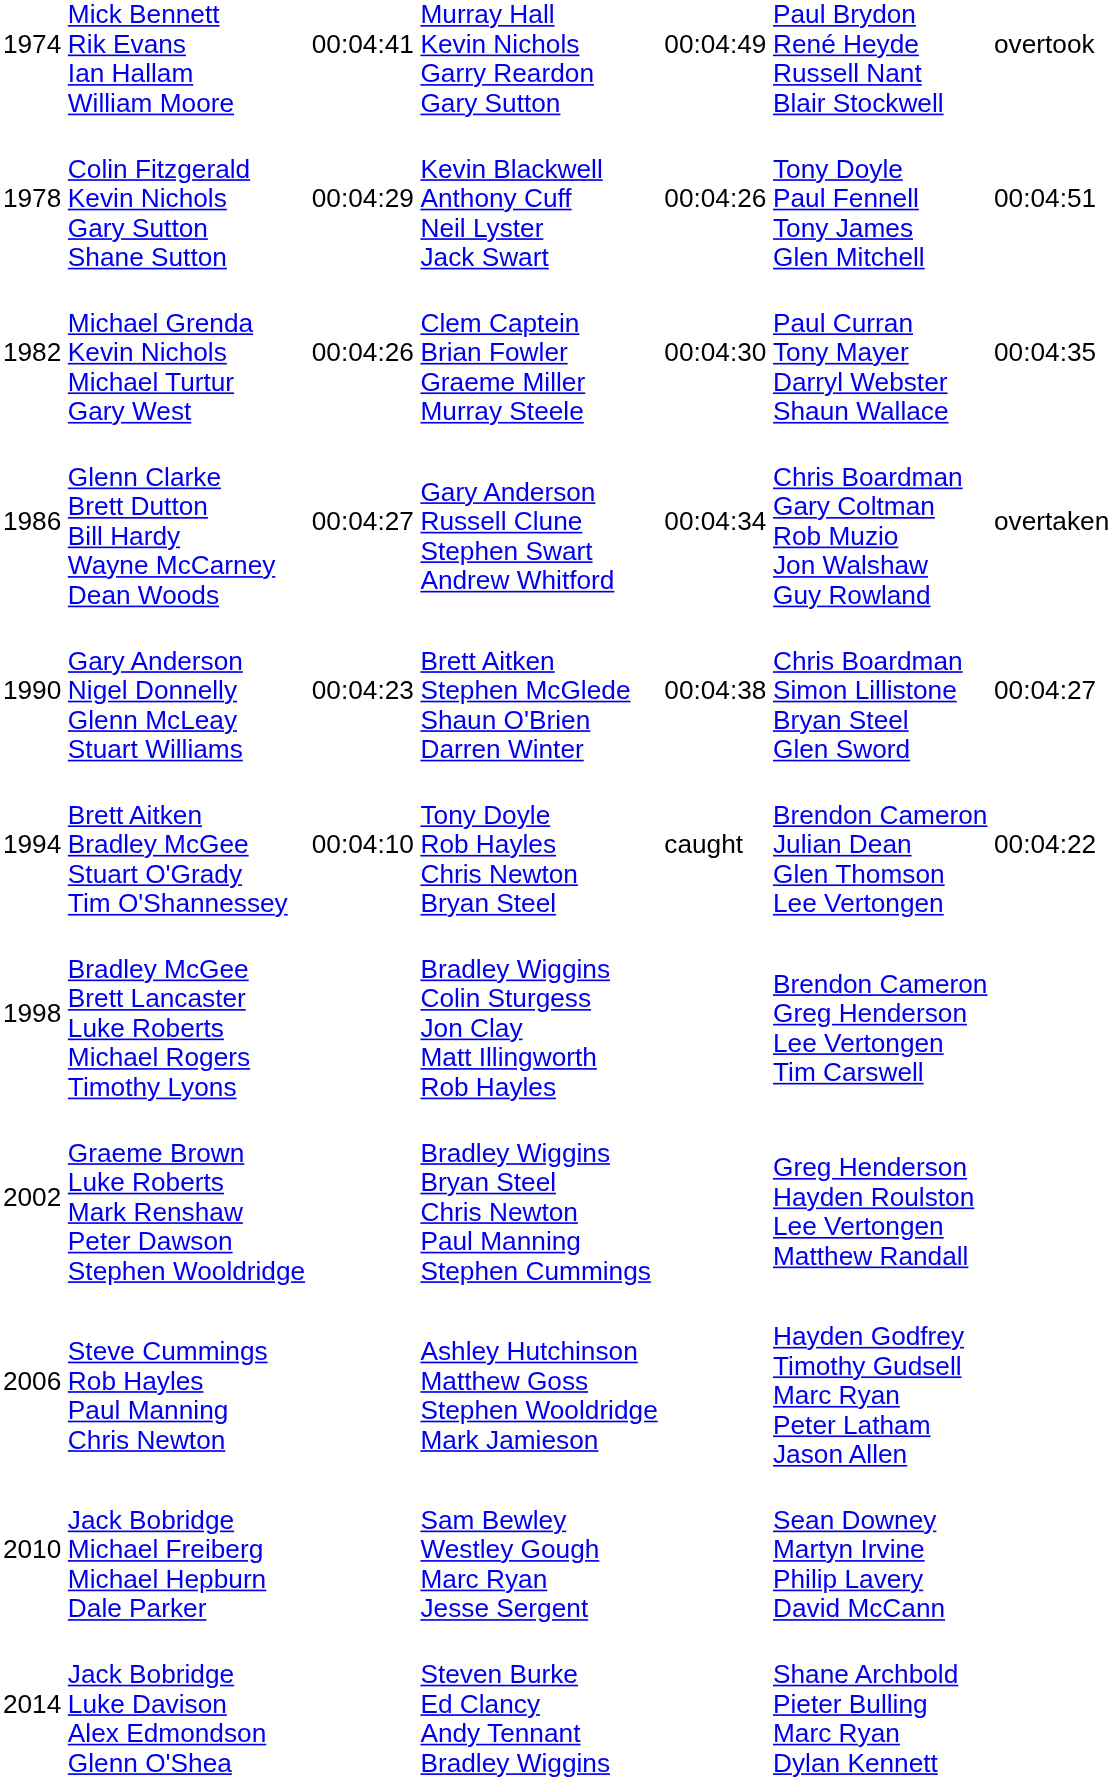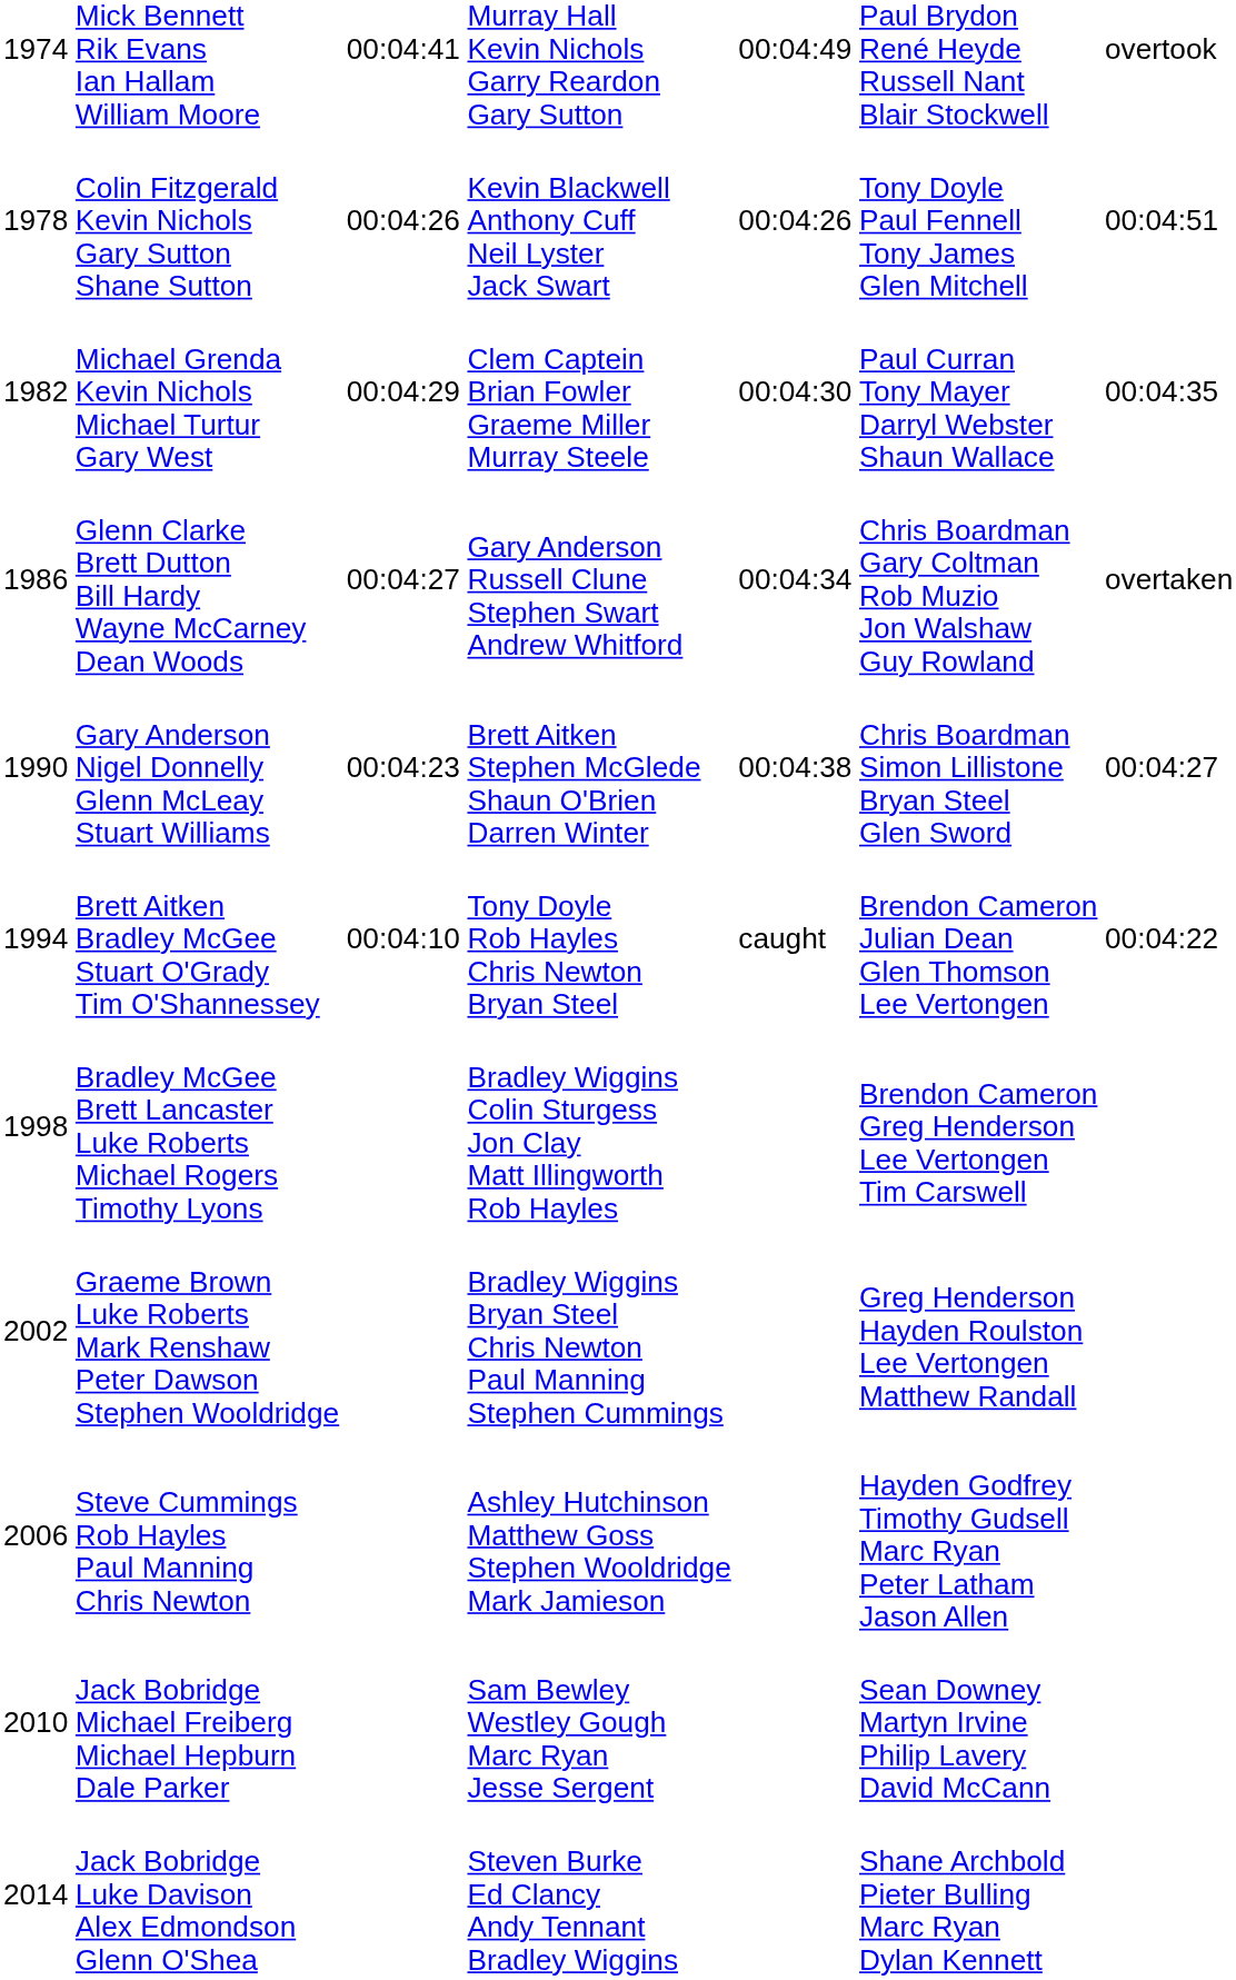Colin Fitzgerald Kevin Nichols Gary Sutton Shane Sutton | column 3: 00:04:29 -> 00:04:26
Michael Grenda Kevin Nichols Michael Turtur Gary West | column 3: 00:04:26 -> 00:04:29
